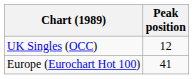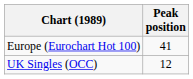rows swapped: Europe (Eurochart Hot 100) <-> UK Singles (OCC)
